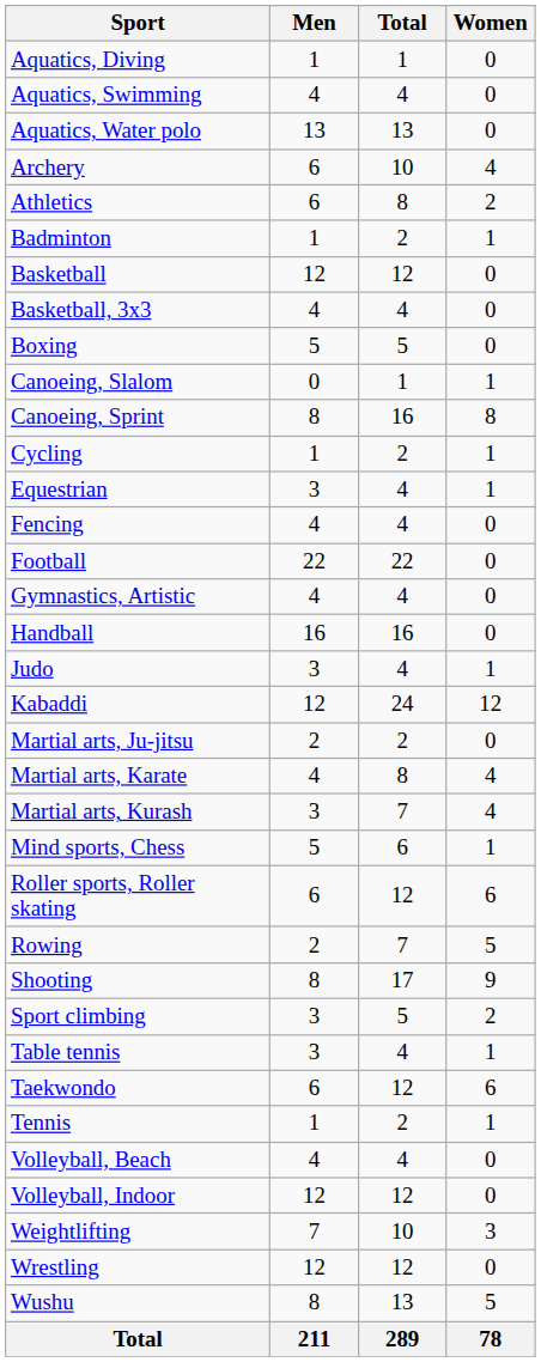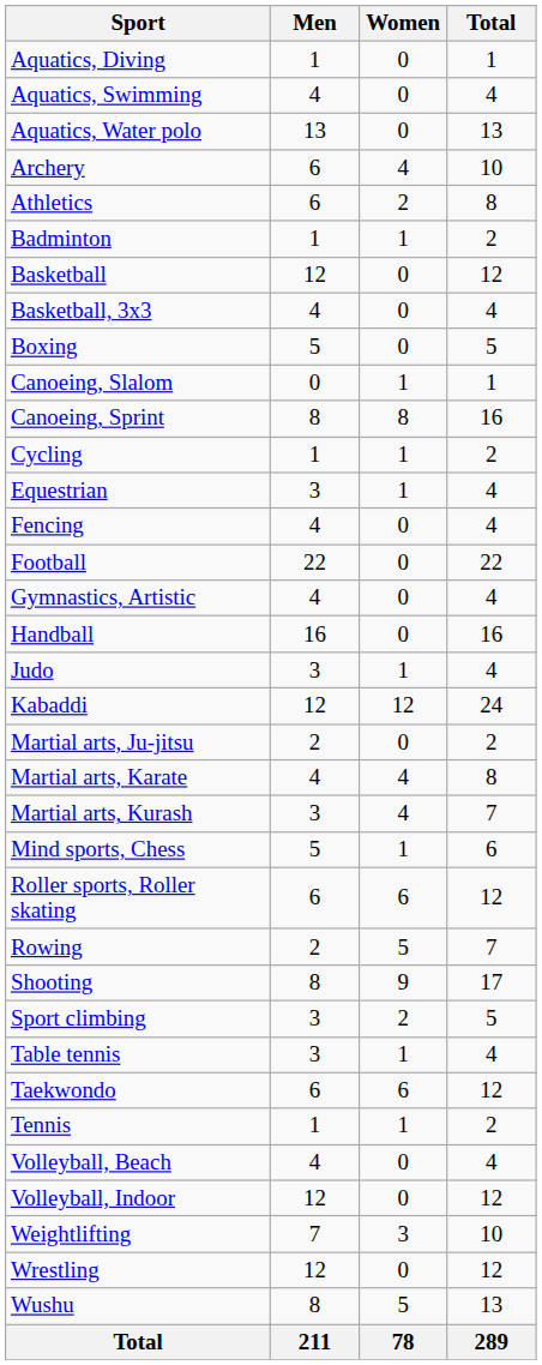columns swapped: Women <-> Total
